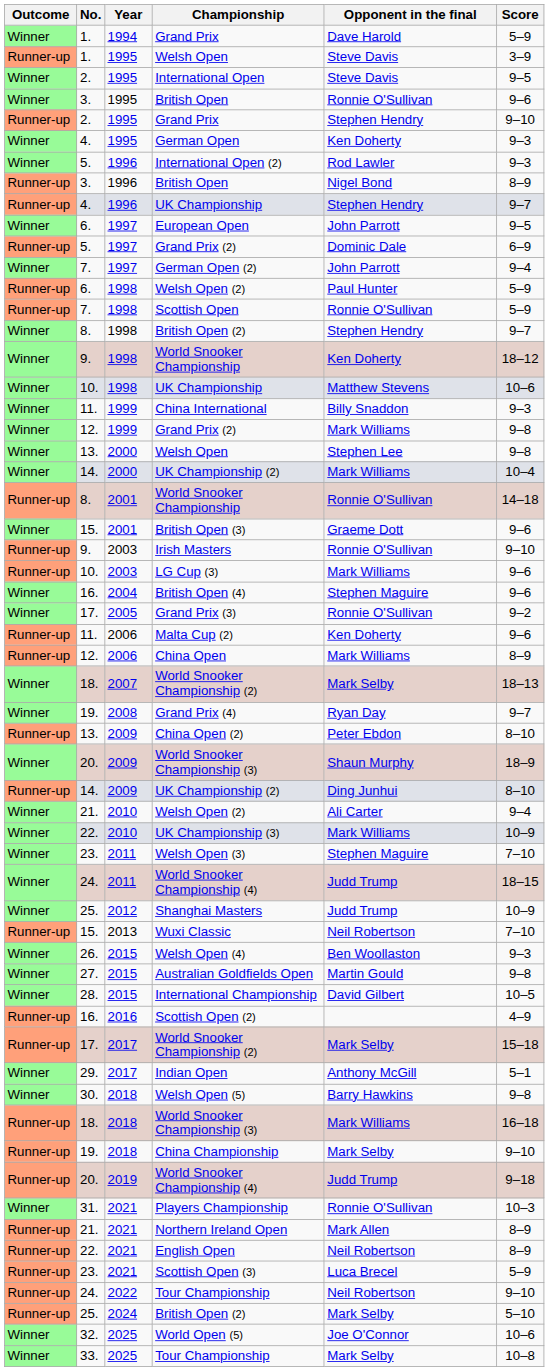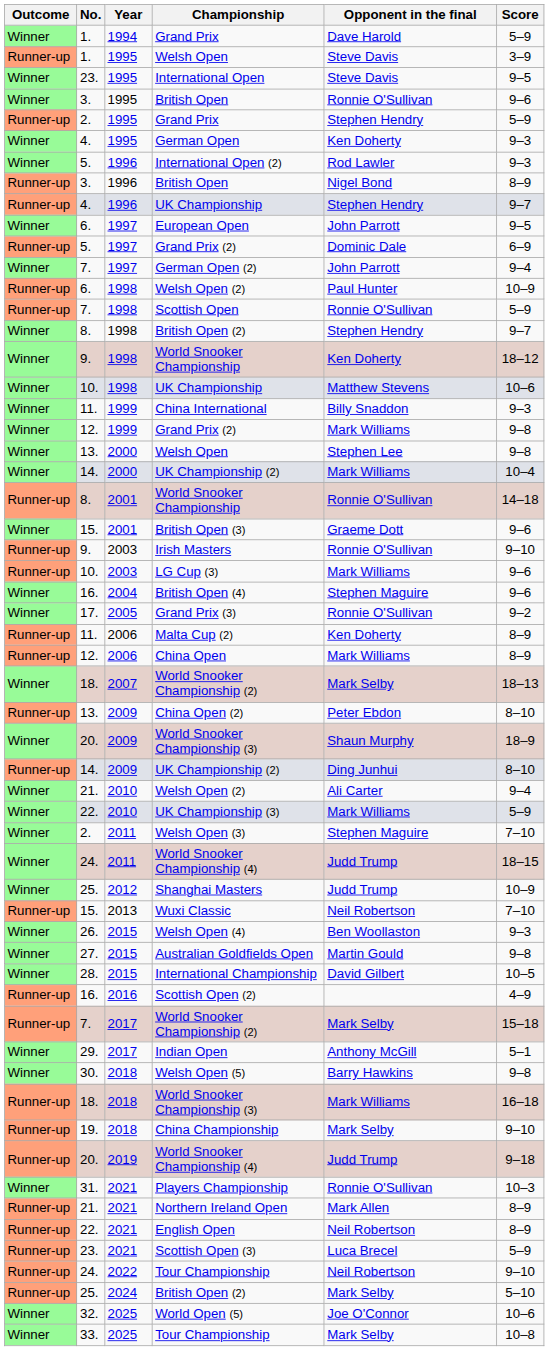International Open | No.: 2. -> 23.
1995 / Grand Prix | Score: 9–10 -> 5–9
1998 / Welsh Open (2) | Score: 5–9 -> 10–9
Malta Cup (2) | Score: 9–6 -> 8–9
- row: Winner | 19. | 2008 | Grand Prix (4) | Ryan Day | 9–7
UK Championship (3) | Score: 10–9 -> 5–9
Welsh Open (3) | No.: 23. -> 2.
2017 / World Snooker Championship (2) | No.: 17. -> 7.
